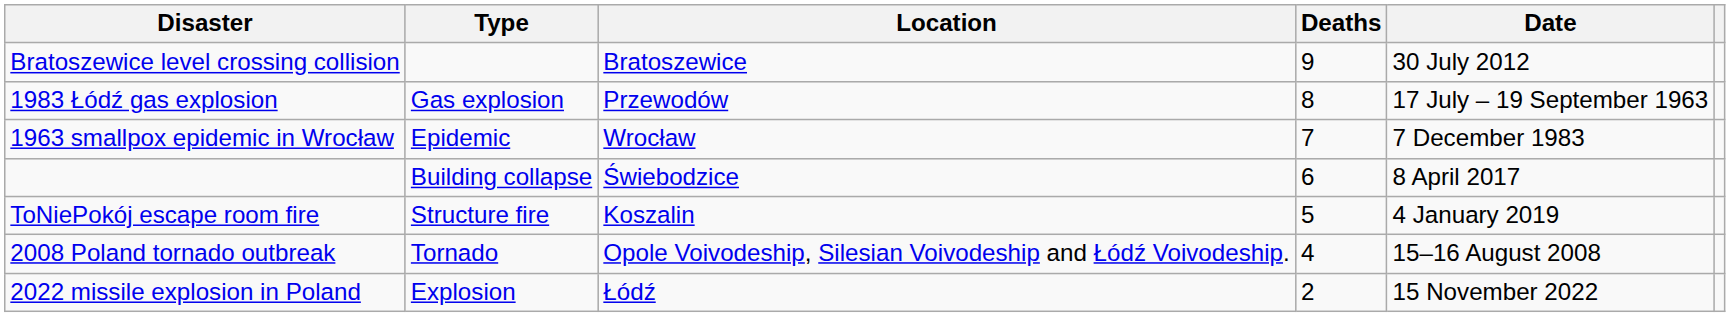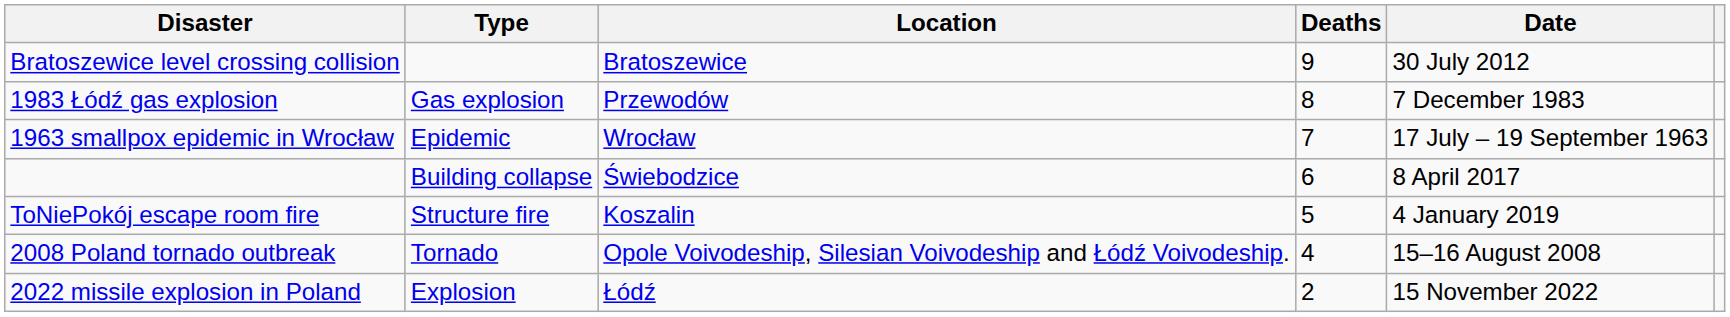1983 Łódź gas explosion | Date: 17 July – 19 September 1963 -> 7 December 1983
1963 smallpox epidemic in Wrocław | Date: 7 December 1983 -> 17 July – 19 September 1963
